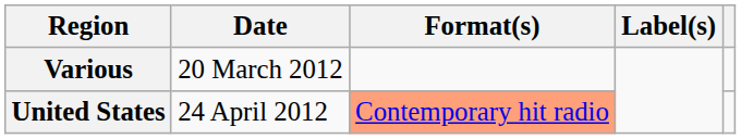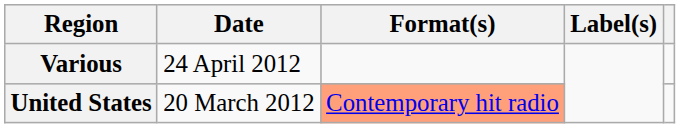Various | Date: 20 March 2012 -> 24 April 2012
United States | Date: 24 April 2012 -> 20 March 2012
